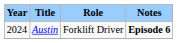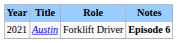Austin | Year: 2024 -> 2021
